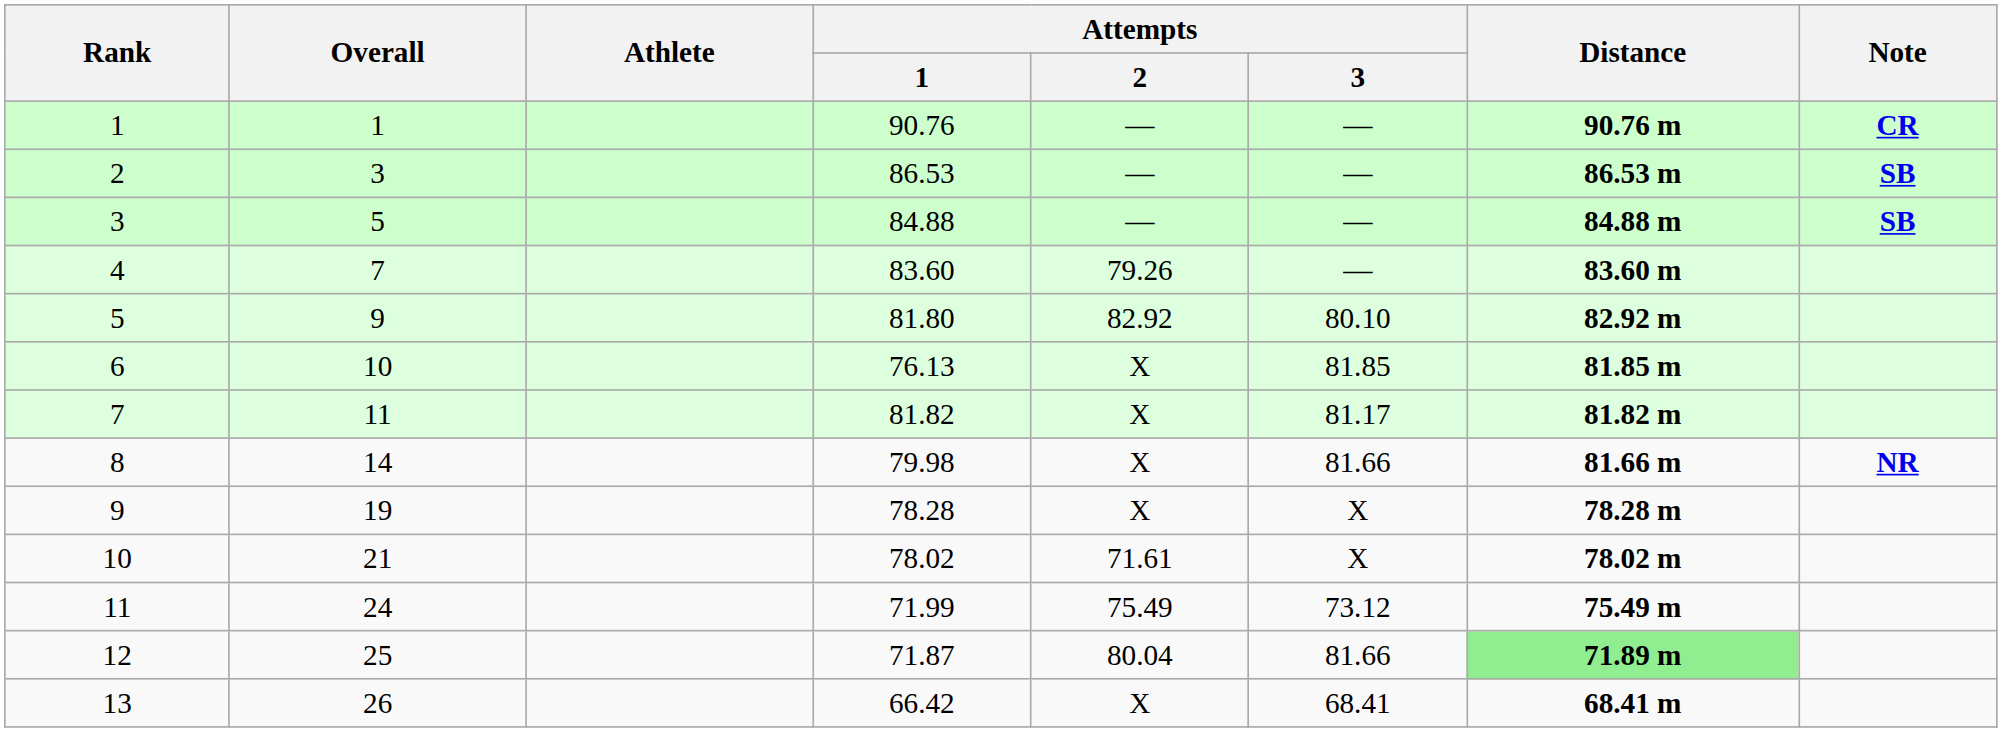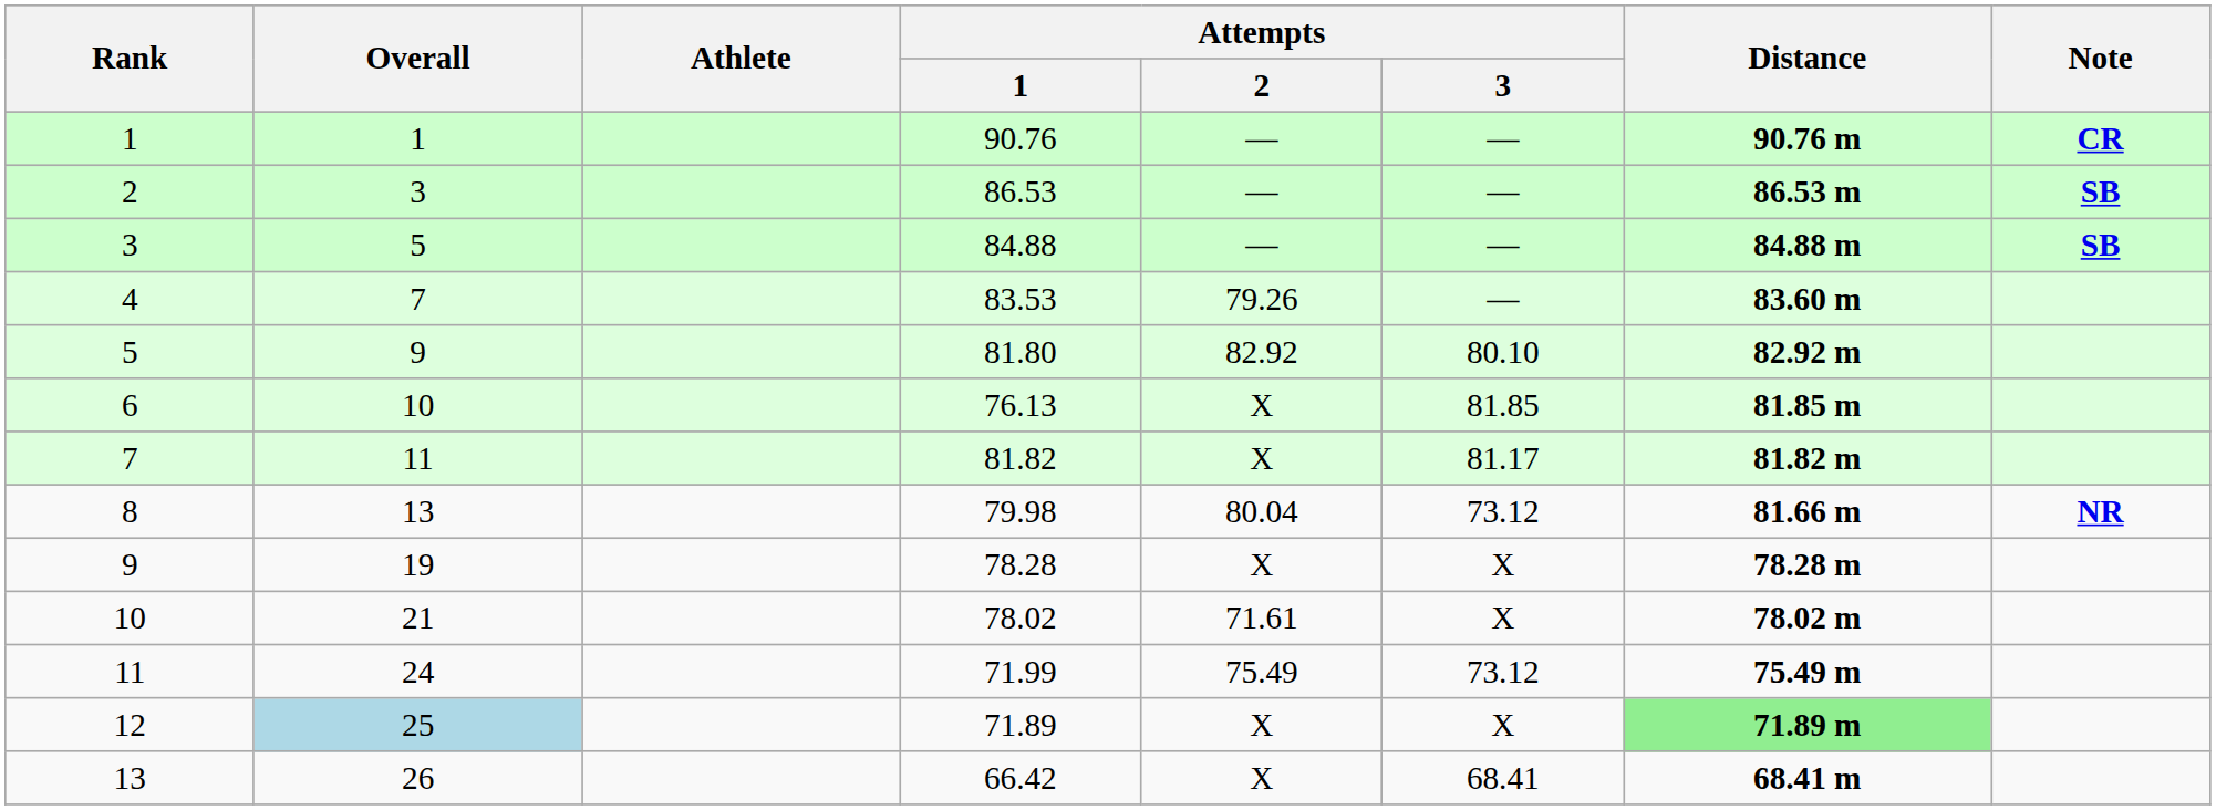4 | Attempts / 1: 83.60 -> 83.53
8 | Overall: 14 -> 13
8 | Attempts / 2: X -> 80.04
8 | Attempts / 3: 81.66 -> 73.12
12 | Overall: no background -> lightblue background
12 | Attempts / 1: 71.87 -> 71.89
12 | Attempts / 2: 80.04 -> X
12 | Attempts / 3: 81.66 -> X
